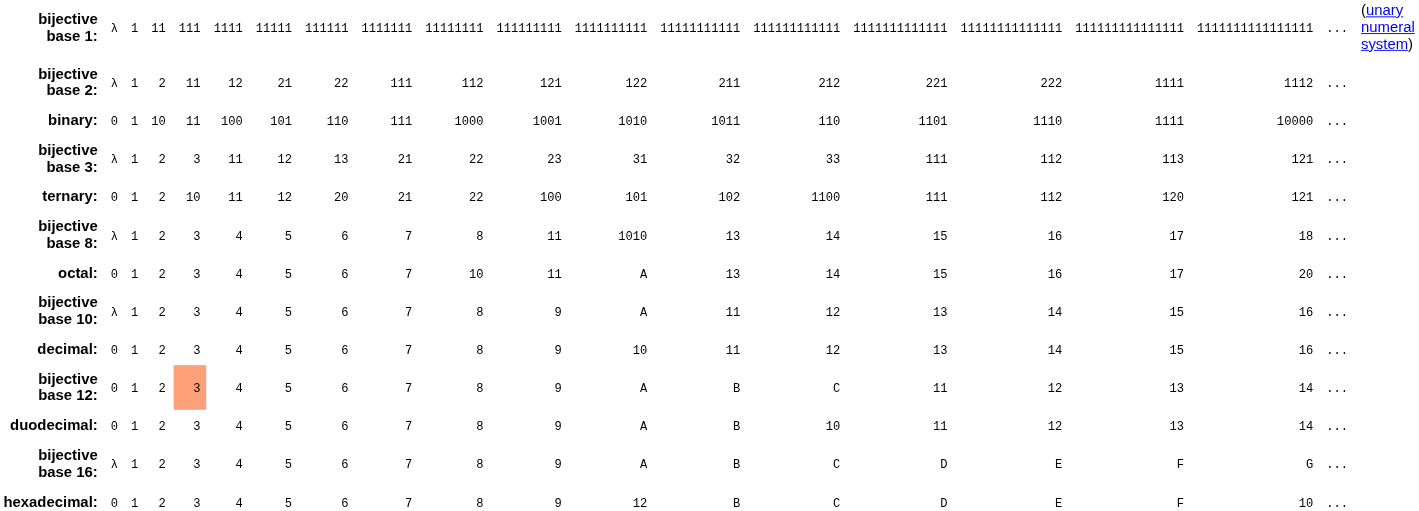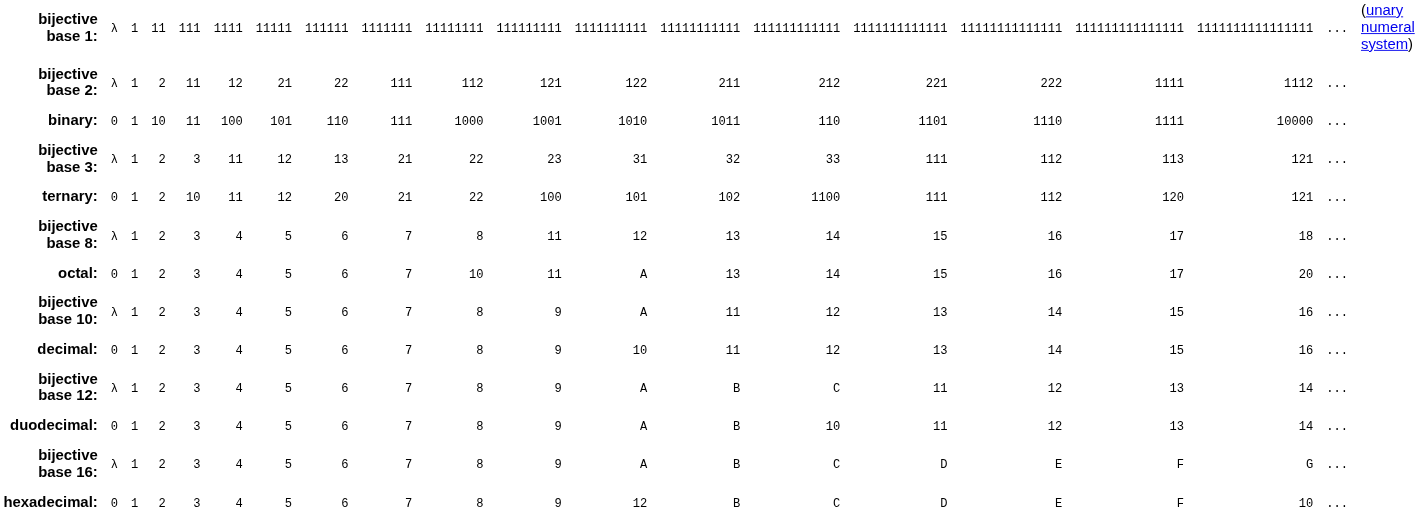bijective base 8: | column 12: 1010 -> 12
bijective base 12: | column 2: 0 -> λ
bijective base 12: | column 5: lightsalmon background -> no background
